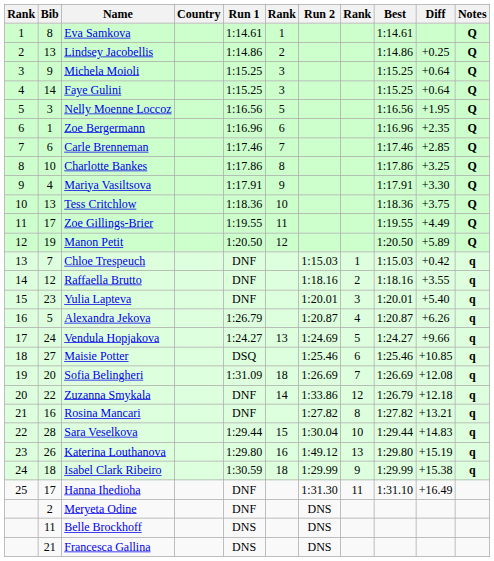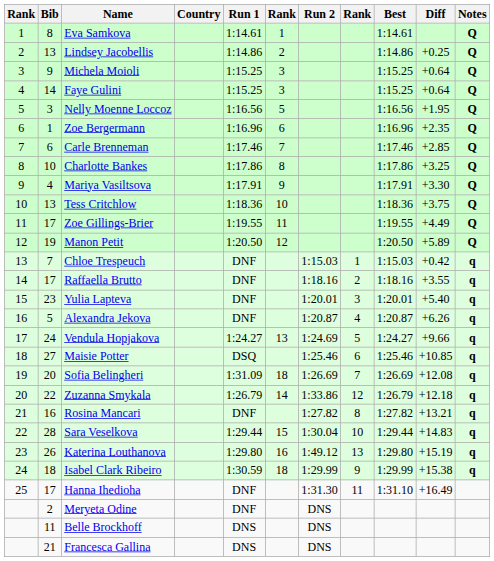Raffaella Brutto | Bib: 12 -> 17
Alexandra Jekova | Run 1: 1:26.79 -> DNF
Zuzanna Smykala | Run 1: DNF -> 1:26.79
